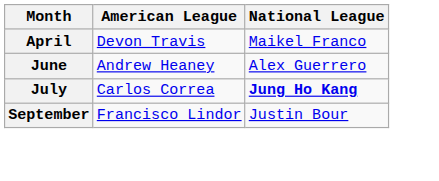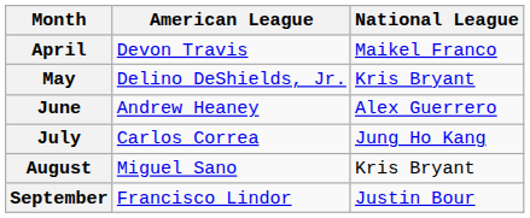+ row: May | Delino DeShields, Jr. | Kris Bryant
July | National League: bold -> normal
+ row: August | Miguel Sano | Kris Bryant
